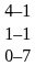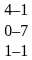rows swapped: 1–1 <-> 0–7
